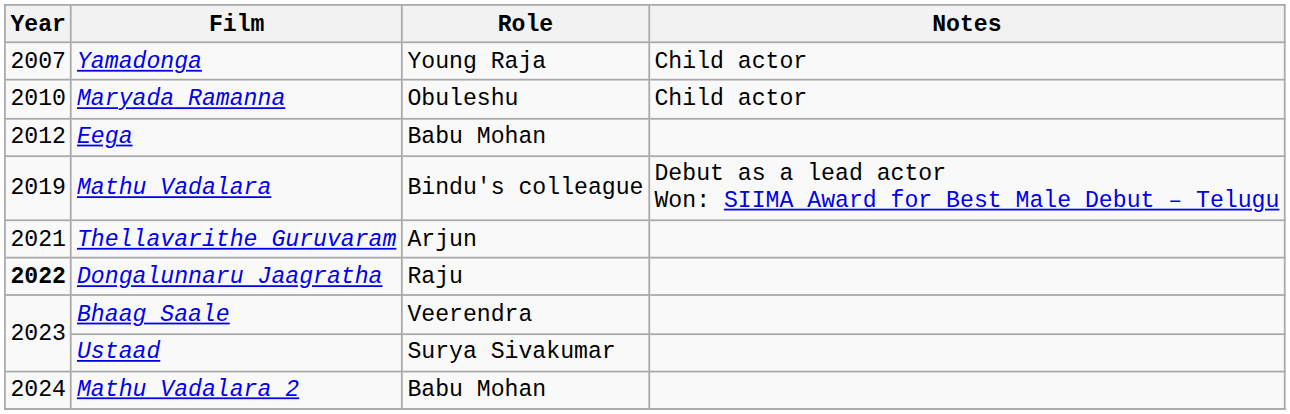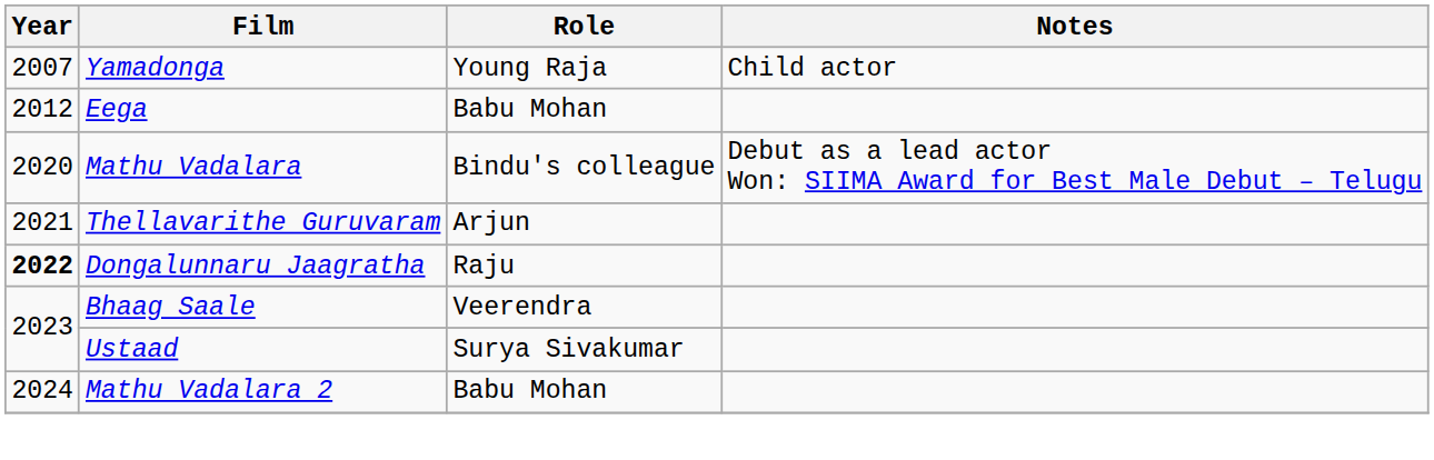- row: 2010 | Maryada Ramanna | Obuleshu | Child actor
Mathu Vadalara | Year: 2019 -> 2020
